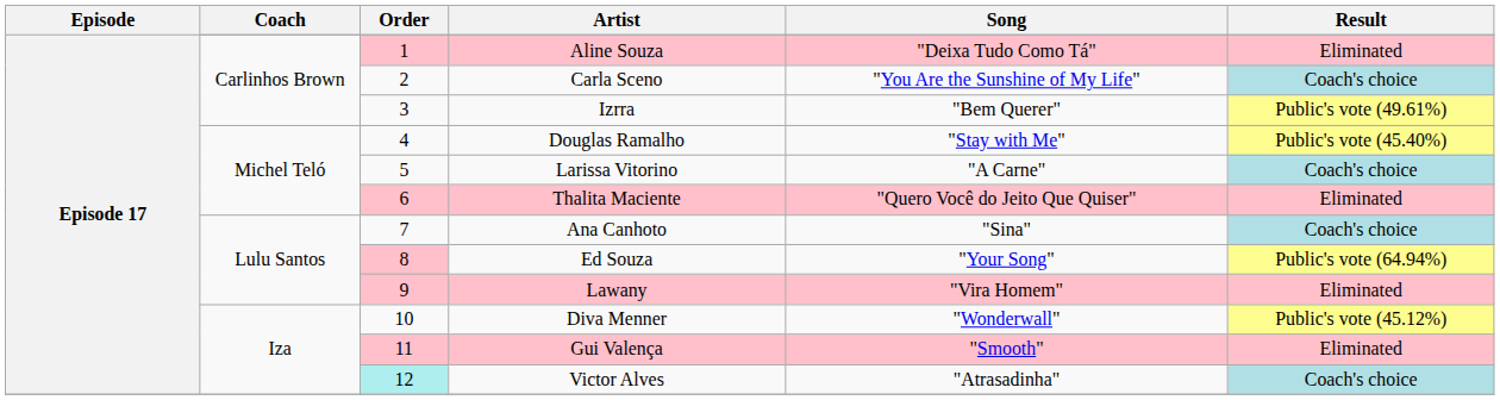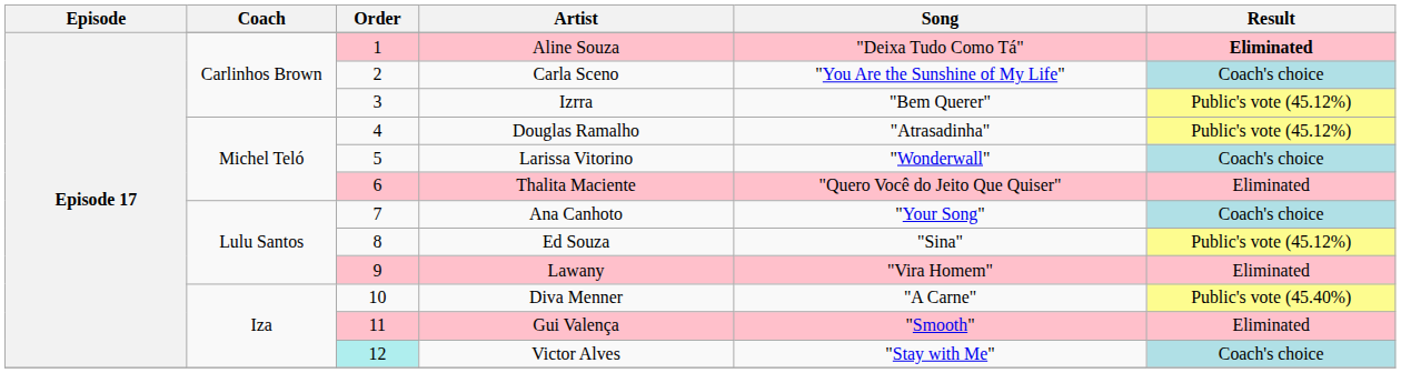Aline Souza | Result: normal -> bold
Izrra | Result: Public's vote (49.61%) -> Public's vote (45.12%)
Douglas Ramalho | Song: "Stay with Me" -> "Atrasadinha"
Douglas Ramalho | Result: Public's vote (45.40%) -> Public's vote (45.12%)
Larissa Vitorino | Song: "A Carne" -> "Wonderwall"
Ana Canhoto | Song: "Sina" -> "Your Song"
Ed Souza | Order: pink background -> no background
Ed Souza | Song: "Your Song" -> "Sina"
Ed Souza | Result: Public's vote (64.94%) -> Public's vote (45.12%)
Diva Menner | Song: "Wonderwall" -> "A Carne"
Diva Menner | Result: Public's vote (45.12%) -> Public's vote (45.40%)
Victor Alves | Song: "Atrasadinha" -> "Stay with Me"
